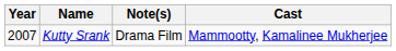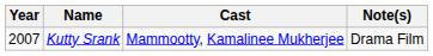columns swapped: Cast <-> Note(s)
